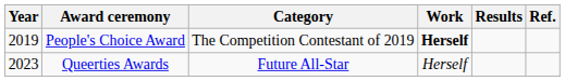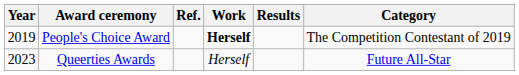columns swapped: Category <-> Ref.
